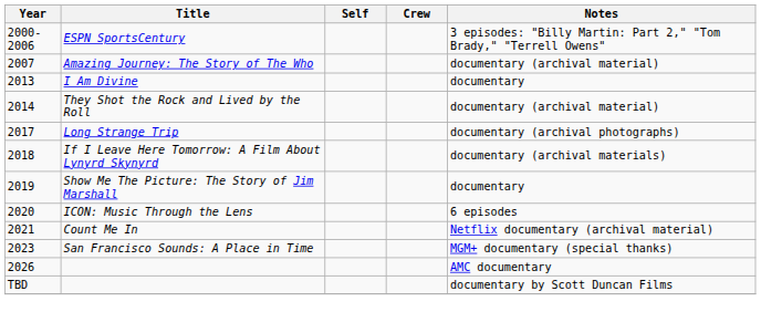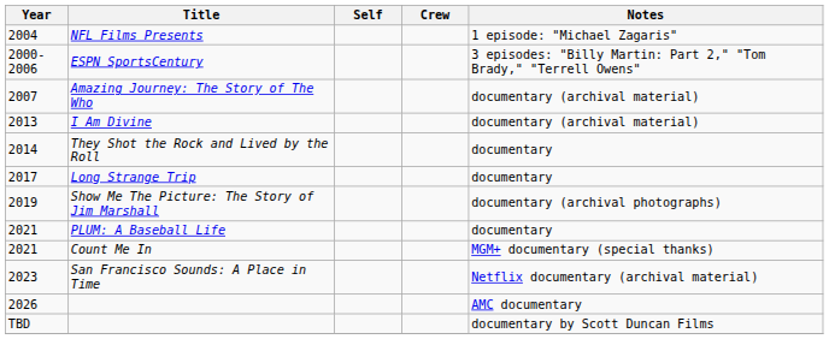+ row: 2004 | NFL Films Presents | 1 episode: "Michael Zagaris"
I Am Divine | Notes: documentary -> documentary (archival material)
They Shot the Rock and Lived by the Roll | Notes: documentary (archival material) -> documentary
Long Strange Trip | Notes: documentary (archival photographs) -> documentary
- row: 2018 | If I Leave Here Tomorrow: A Film About Lynyrd Skynyrd | documentary (archival materials)
Show Me The Picture: The Story of Jim Marshall | Notes: documentary -> documentary (archival photographs)
- row: 2020 | ICON: Music Through the Lens | 6 episodes
+ row: 2021 | PLUM: A Baseball Life | documentary
Count Me In | Notes: Netflix documentary (archival material) -> MGM+ documentary (special thanks)
San Francisco Sounds: A Place in Time | Notes: MGM+ documentary (special thanks) -> Netflix documentary (archival material)
